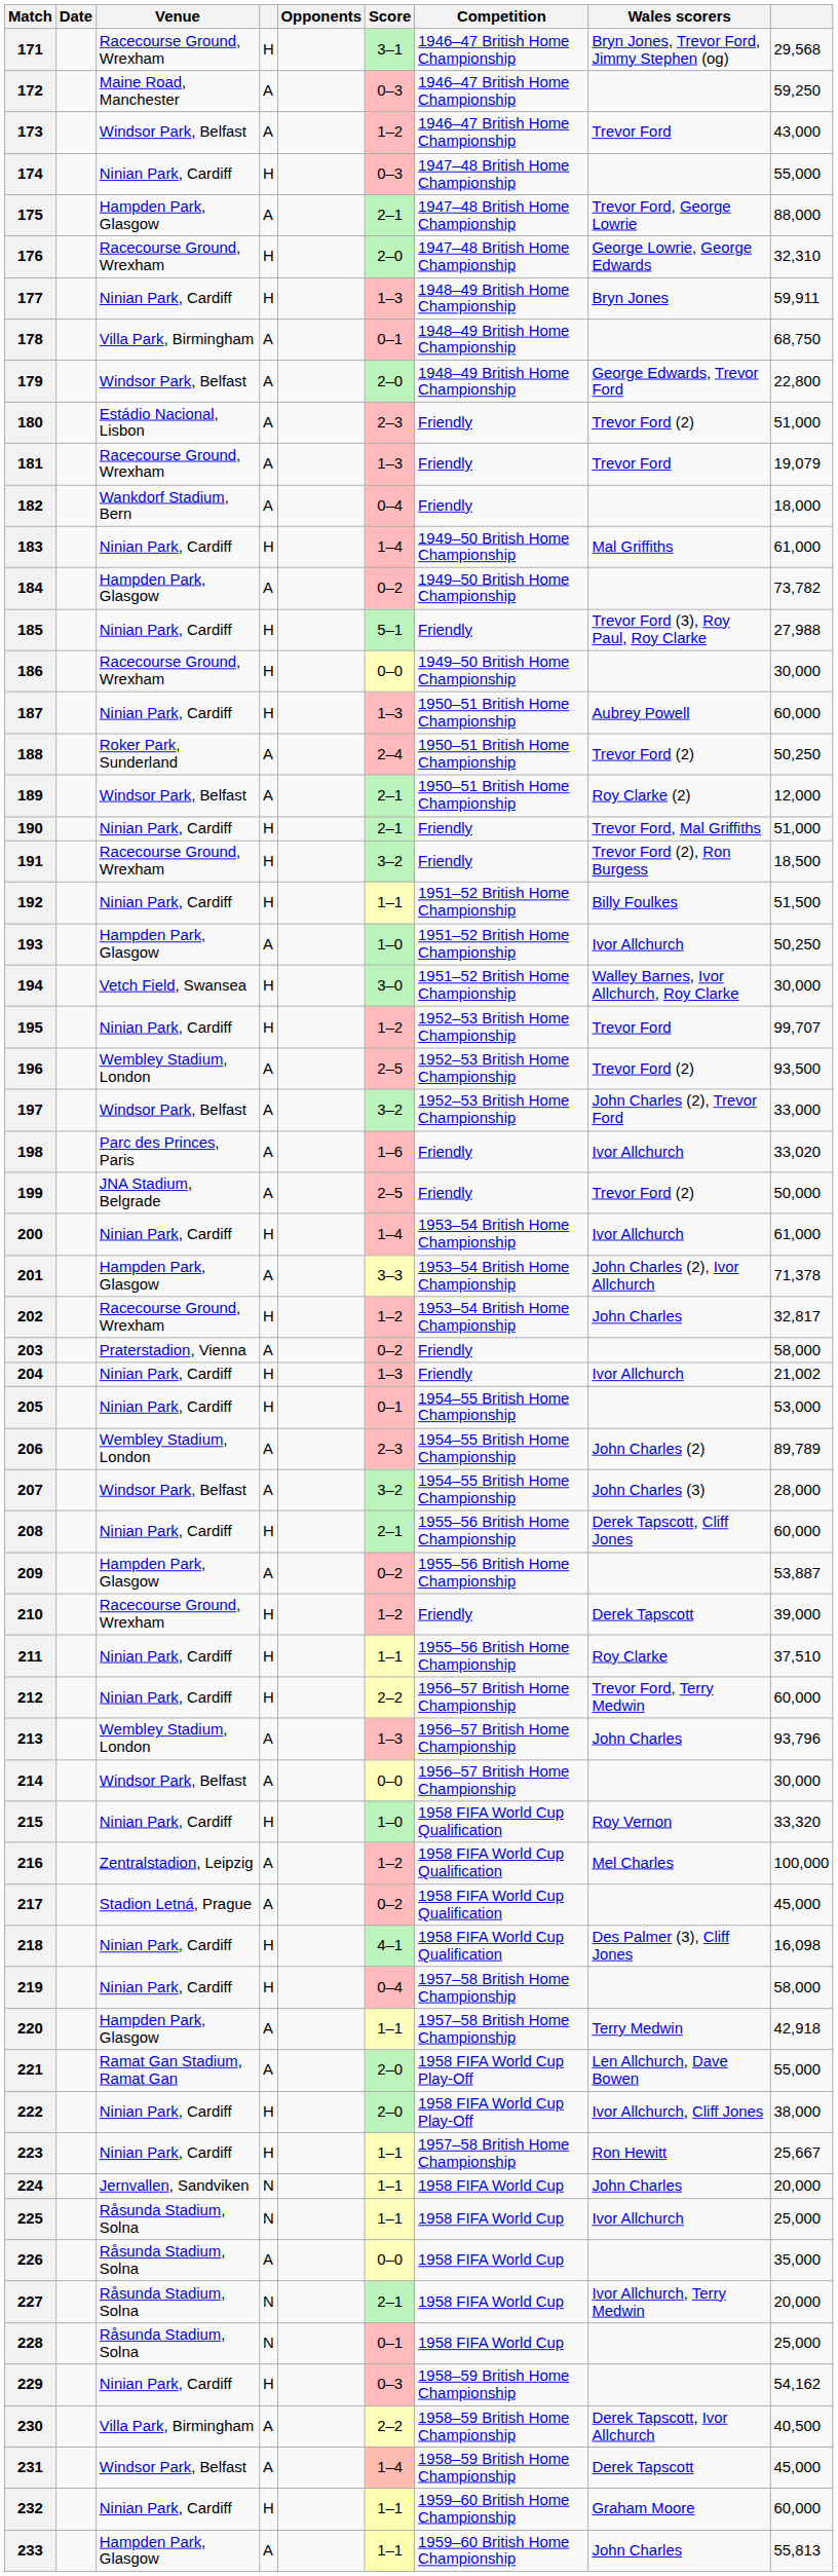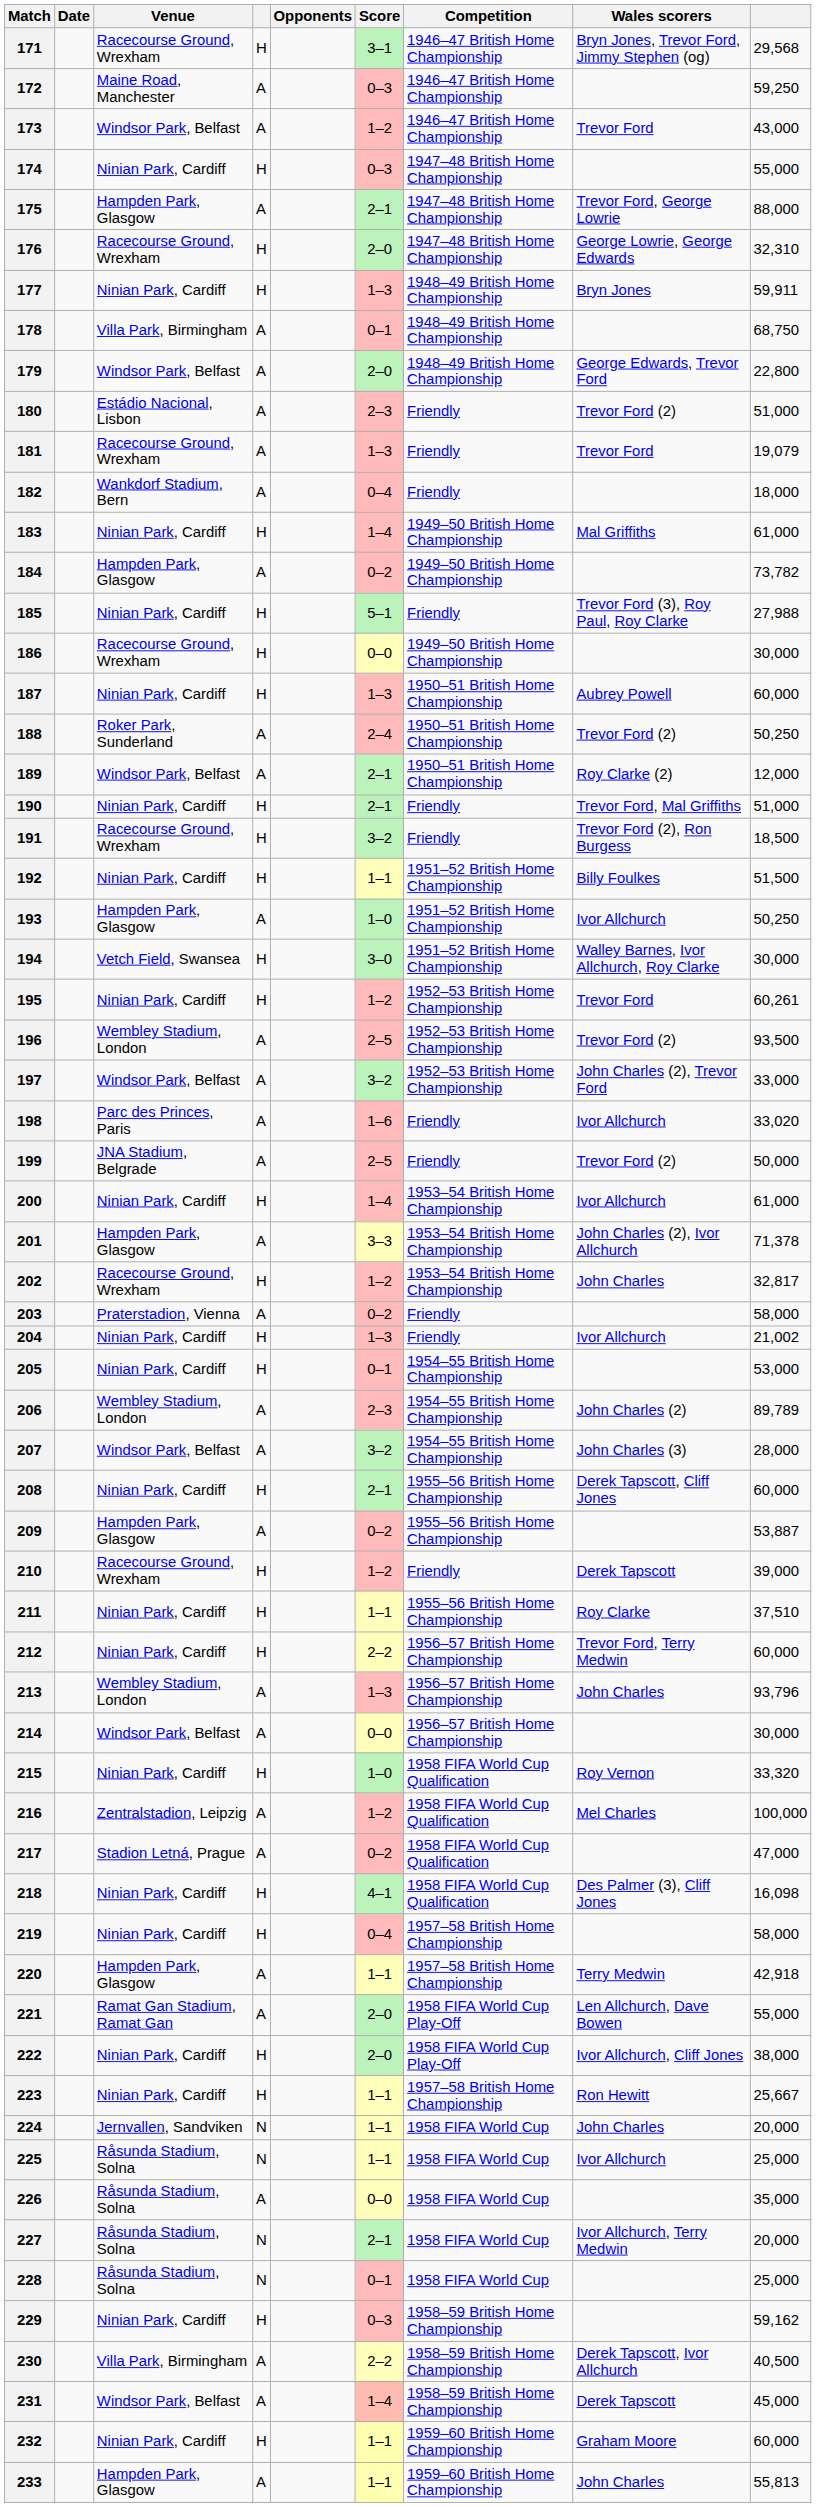195 | column 9: 99,707 -> 60,261
217 | column 9: 45,000 -> 47,000
229 | column 9: 54,162 -> 59,162
